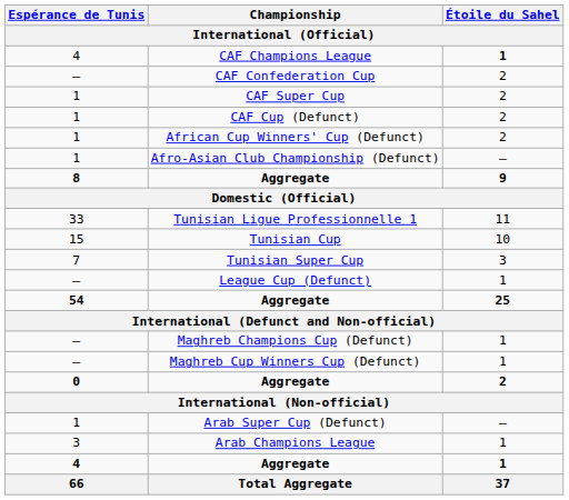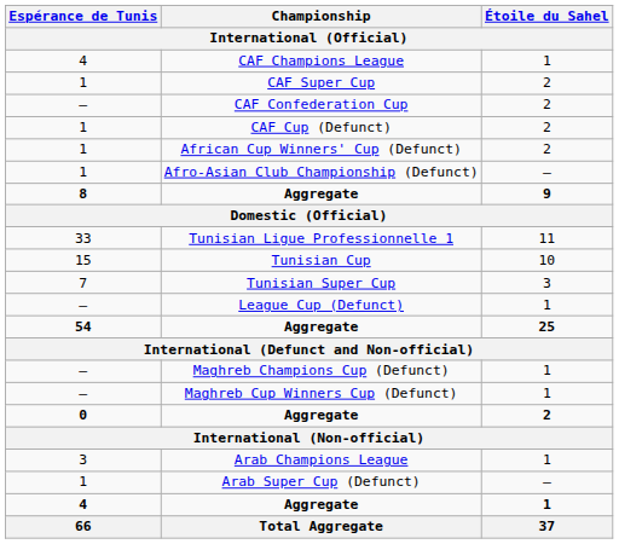CAF Champions League | Étoile du Sahel: bold -> normal
rows swapped: CAF Confederation Cup <-> CAF Super Cup
rows swapped: Arab Champions League <-> Arab Super Cup (Defunct)
